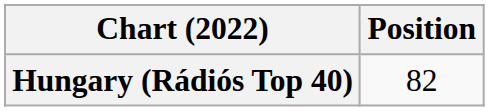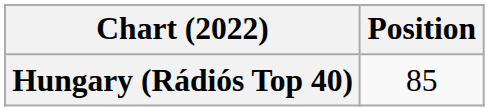Hungary (Rádiós Top 40) | Position: 82 -> 85
